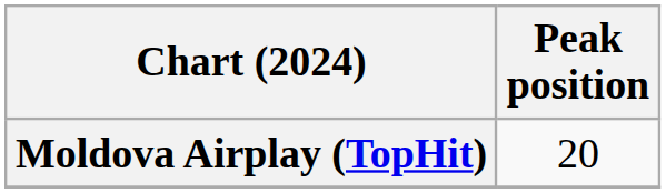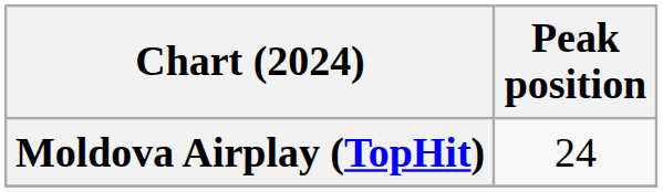Moldova Airplay (TopHit) | Peak position: 20 -> 24
